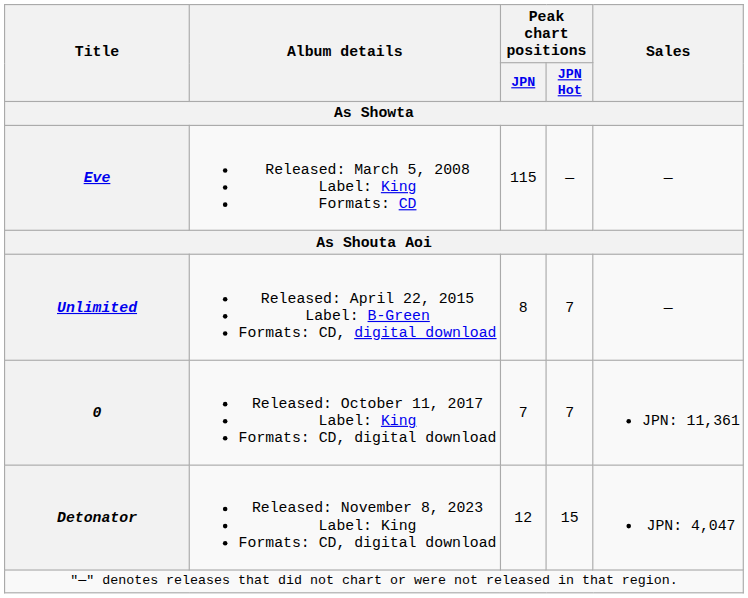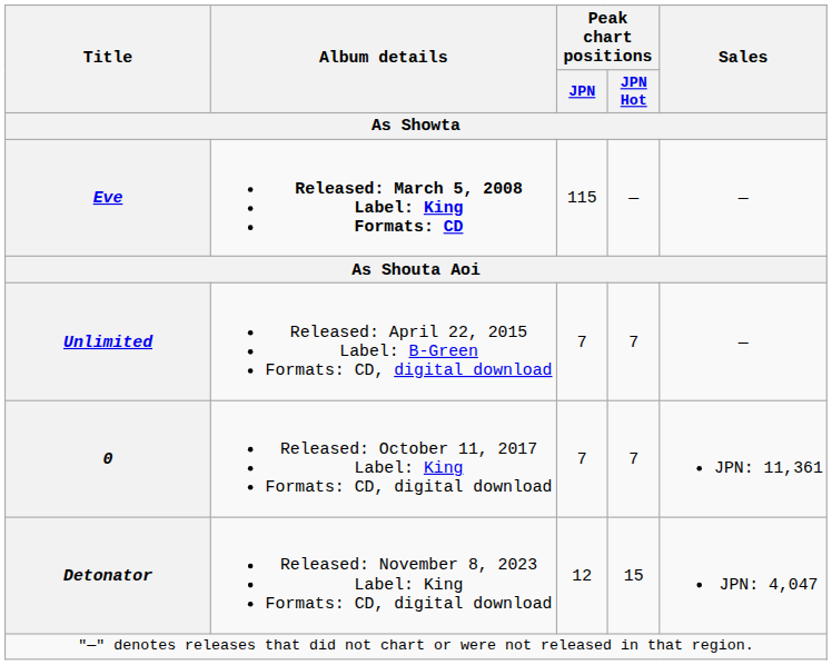Eve | Album details: normal -> bold
Unlimited | Peak chart positions / JPN: 8 -> 7
